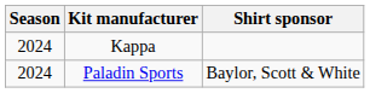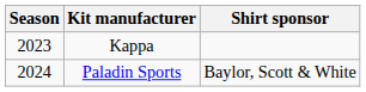Kappa | Season: 2024 -> 2023
